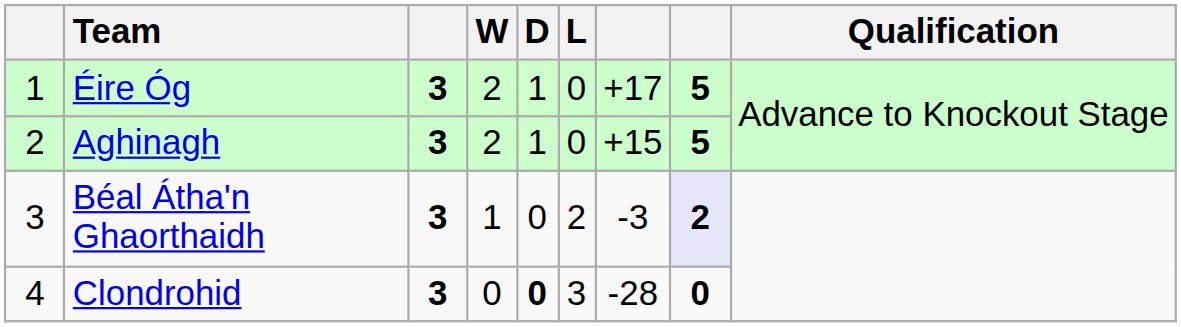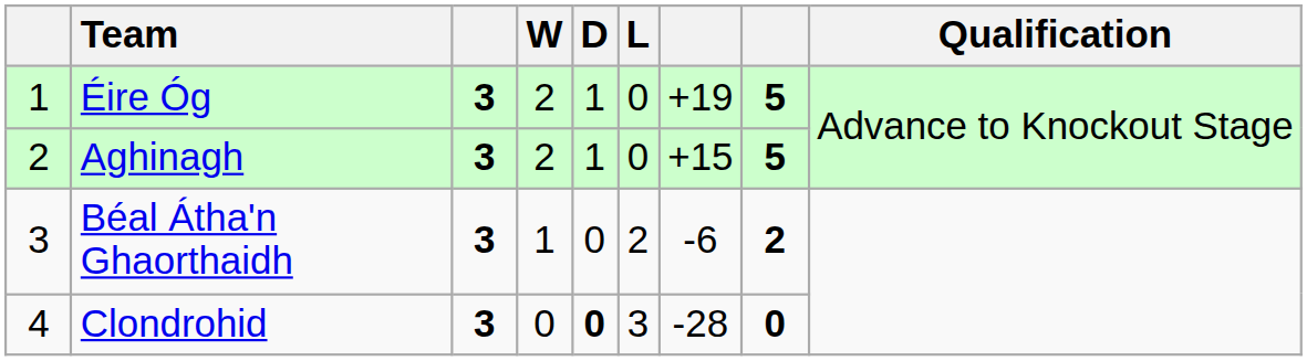Éire Óg | column 7: +17 -> +19
Béal Átha'n Ghaorthaidh | column 7: -3 -> -6
Béal Átha'n Ghaorthaidh | column 8: lavender background -> no background
